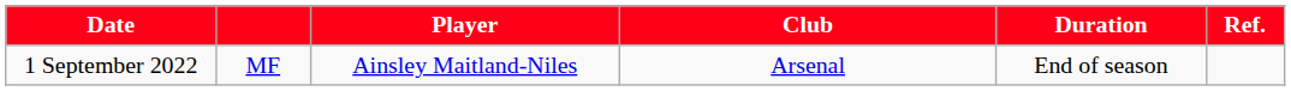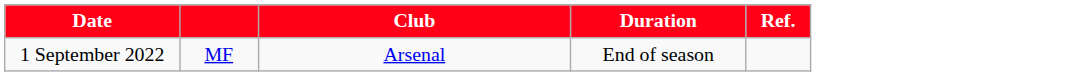- column: Player | Ainsley Maitland-Niles
